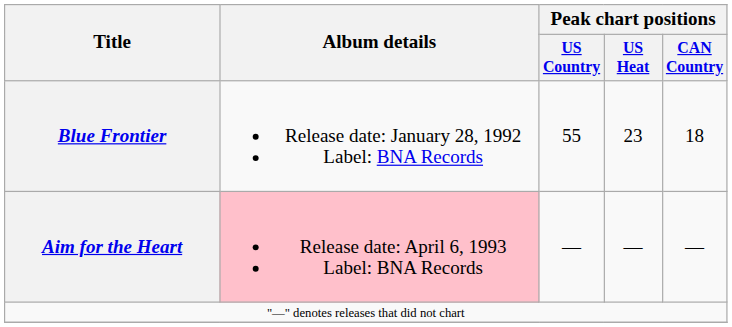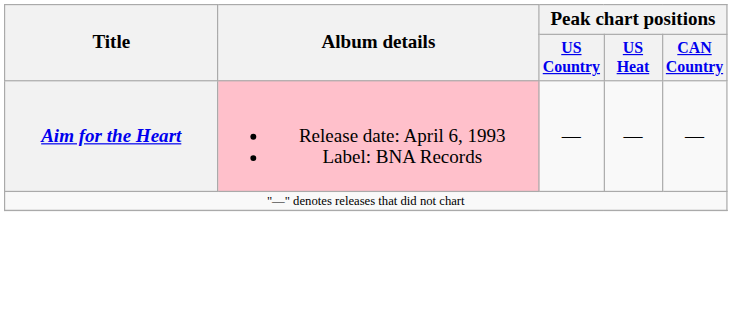- row: Blue Frontier | Release date: January 28, 1992 Label: BNA Records | 55 | 23 | 18
